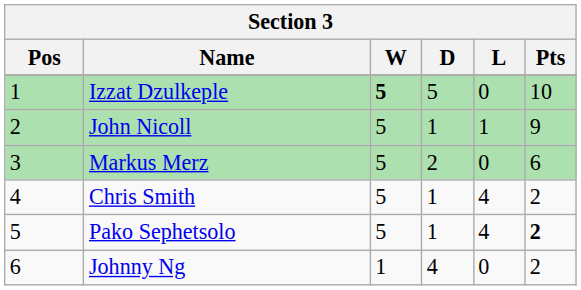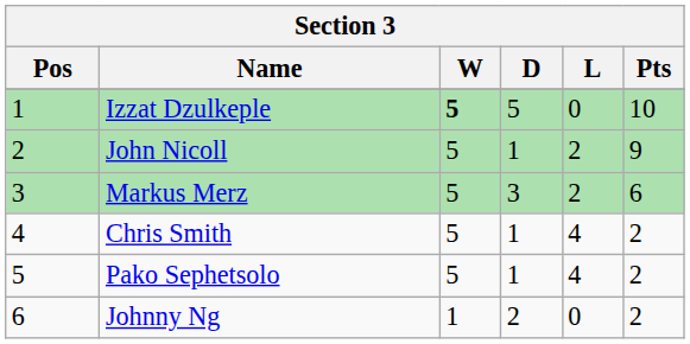John Nicoll | L: 1 -> 2
Markus Merz | D: 2 -> 3
Markus Merz | L: 0 -> 2
Pako Sephetsolo | Pts: bold -> normal
Johnny Ng | D: 4 -> 2
